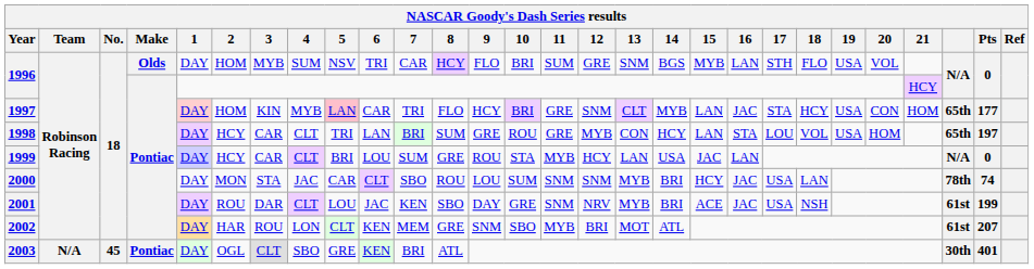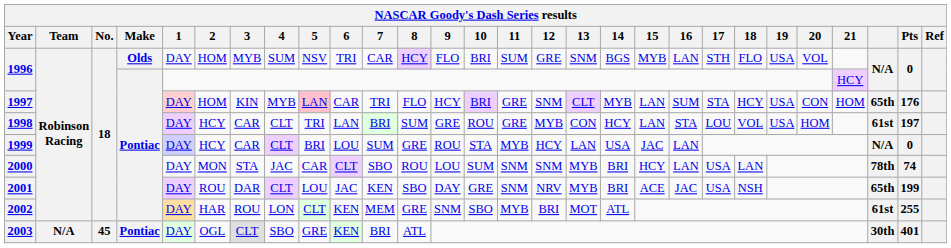1997 | 16: JAC -> SUM
1997 | Pts: 177 -> 176
1998 | column 26: 65th -> 61st
2000 | 16: JAC -> LAN
2001 | column 26: 61st -> 65th
2002 | Pts: 207 -> 255
